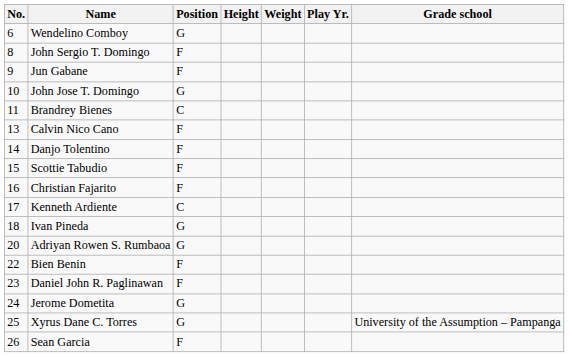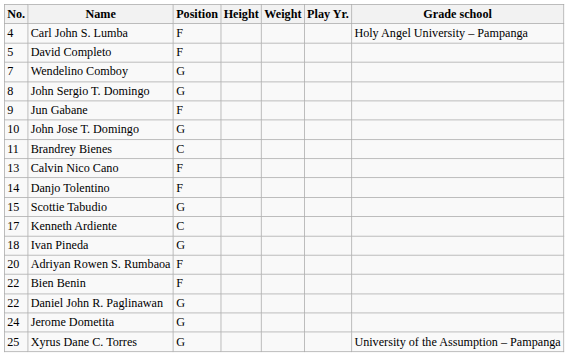+ row: 4 | Carl John S. Lumba | F | Holy Angel University – Pampanga
+ row: 5 | David Completo | F
Wendelino Comboy | No.: 6 -> 7
John Sergio T. Domingo | Position: F -> G
Scottie Tabudio | Position: F -> G
- row: 16 | Christian Fajarito | F
Adriyan Rowen S. Rumbaoa | Position: G -> F
Daniel John R. Paglinawan | No.: 23 -> 22
Daniel John R. Paglinawan | Position: F -> G
- row: 26 | Sean Garcia | F
